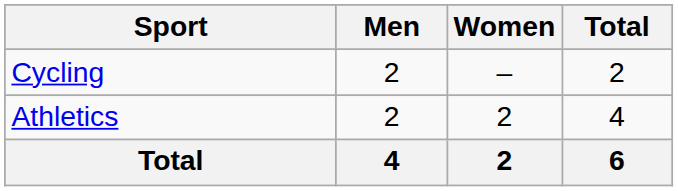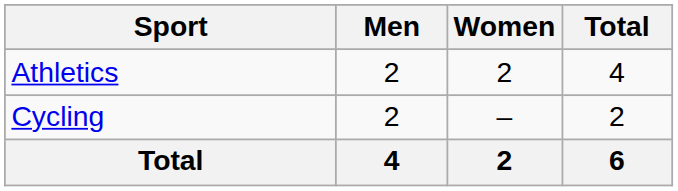rows swapped: Athletics <-> Cycling
